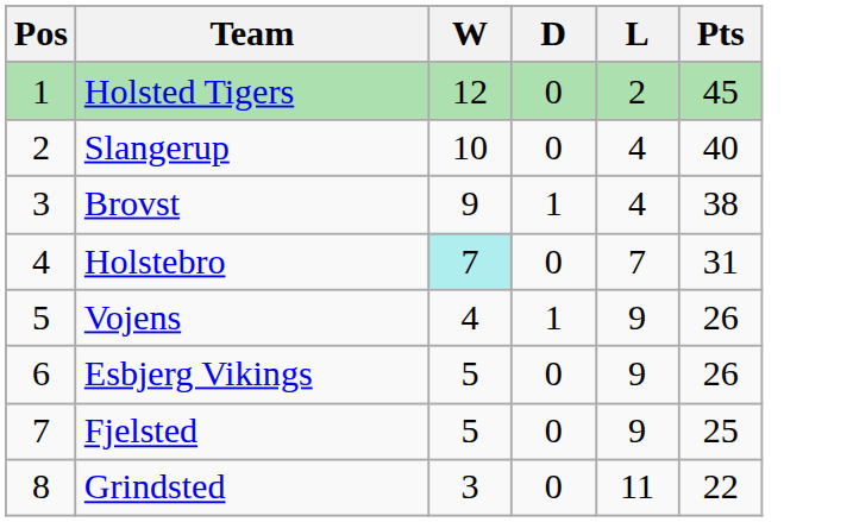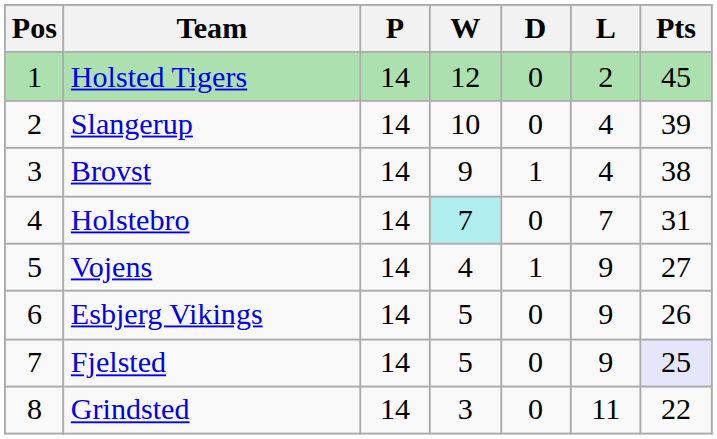+ column: P | 14 | 14 | 14 | 14 | 14 | 14 | 14 | 14
Slangerup | Pts: 40 -> 39
Vojens | Pts: 26 -> 27
Fjelsted | Pts: no background -> lavender background
